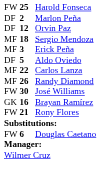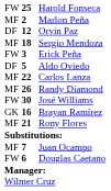Marlon Peña | column 1: DF -> MF
Erick Peña | column 1: MF -> FW
Rony Flores | column 1: FW -> MF
+ row: MF | 7 | Juan Ocampo
